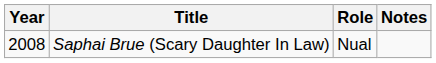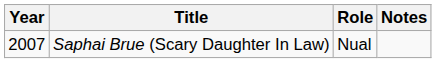Saphai Brue (Scary Daughter In Law) | Year: 2008 -> 2007
